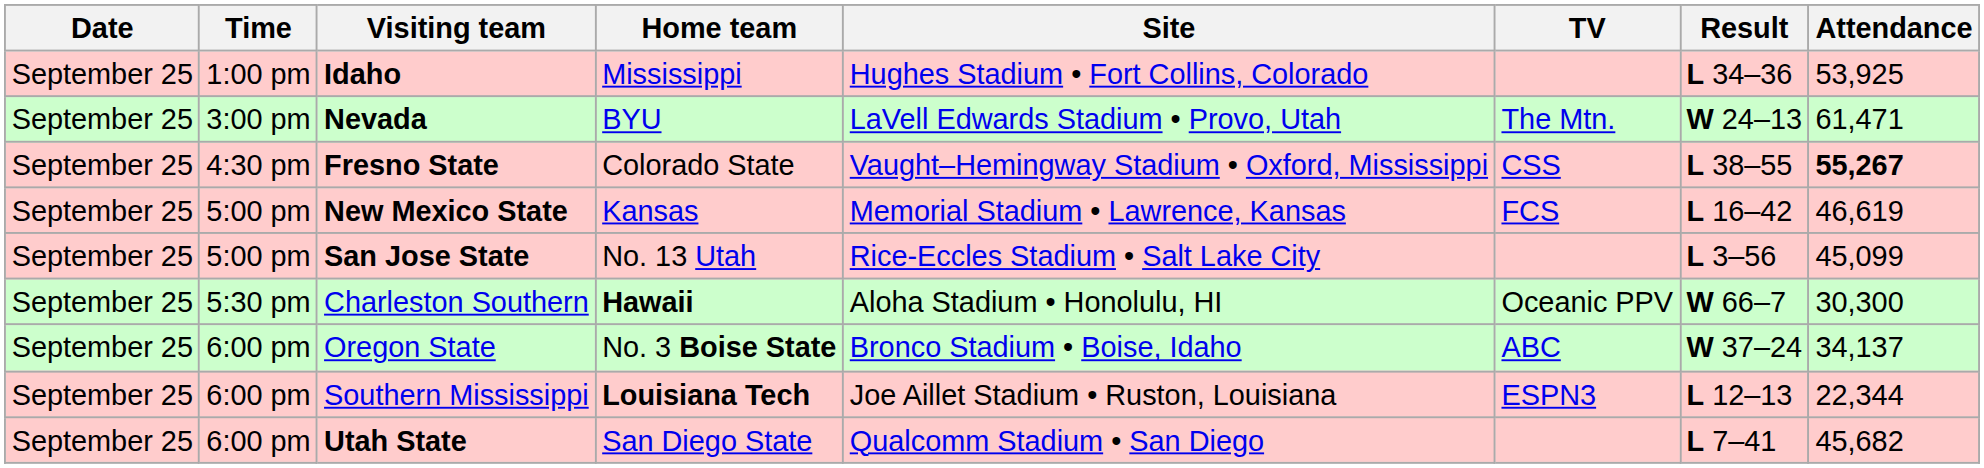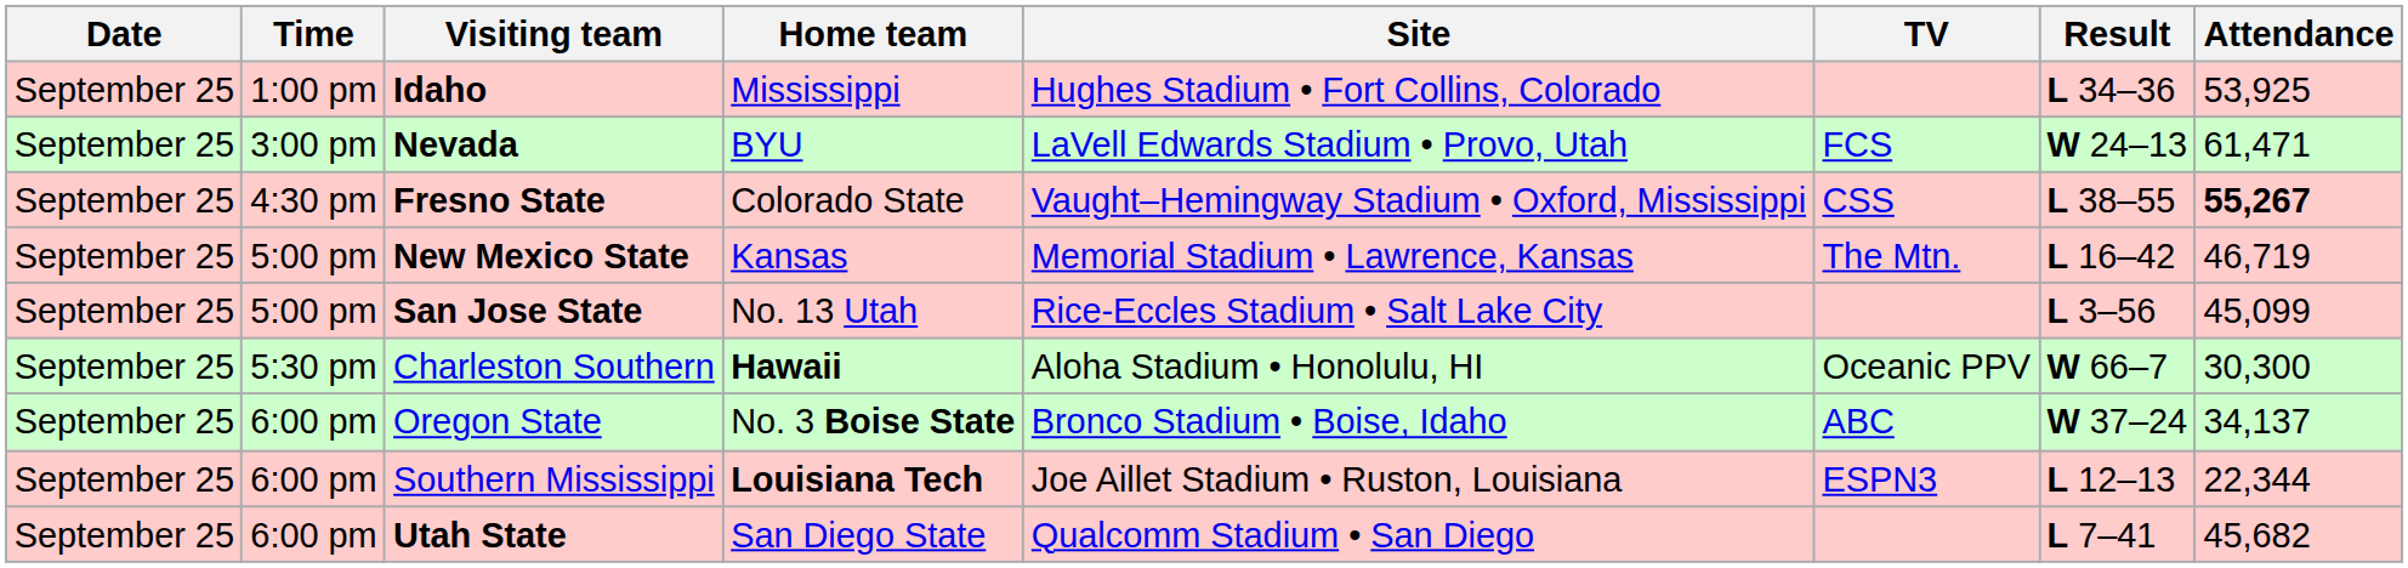Nevada | TV: The Mtn. -> FCS
New Mexico State | TV: FCS -> The Mtn.
New Mexico State | Attendance: 46,619 -> 46,719
